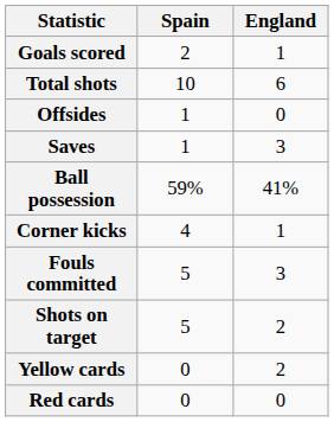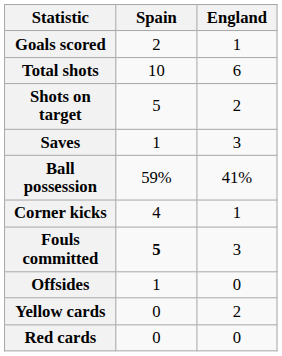rows swapped: Shots on target <-> Offsides
Fouls committed | Spain: normal -> bold
